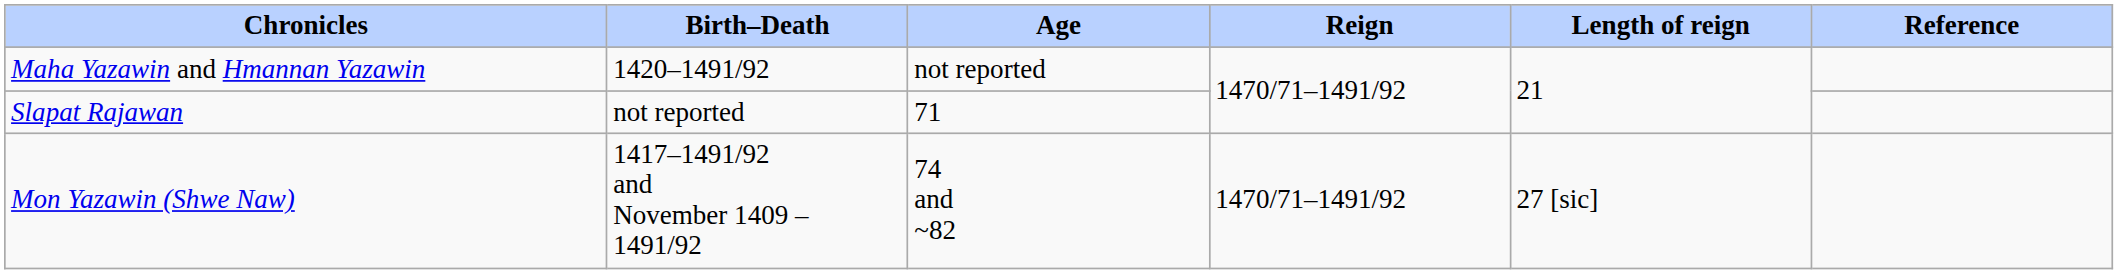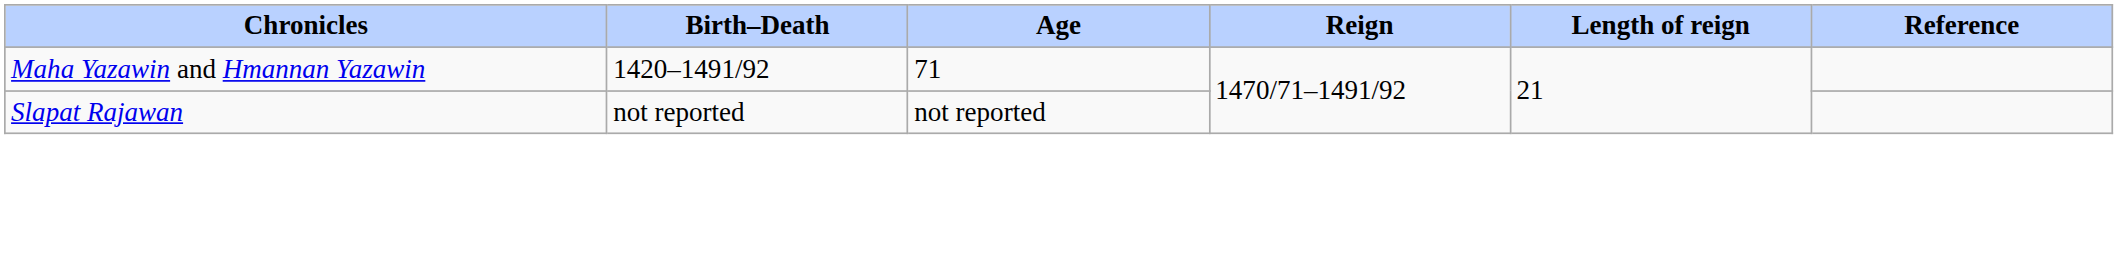Maha Yazawin and Hmannan Yazawin | Age: not reported -> 71
Slapat Rajawan | Age: 71 -> not reported
- row: Mon Yazawin (Shwe Naw) | 1417–1491/92 and November 1409 – 1491/92 | 74 and ~82 | 1470/71–1491/92 | 27 [sic]
